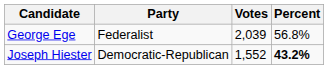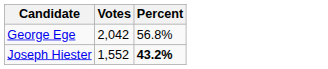- column: Party | Federalist | Democratic-Republican
George Ege | Votes: 2,039 -> 2,042
